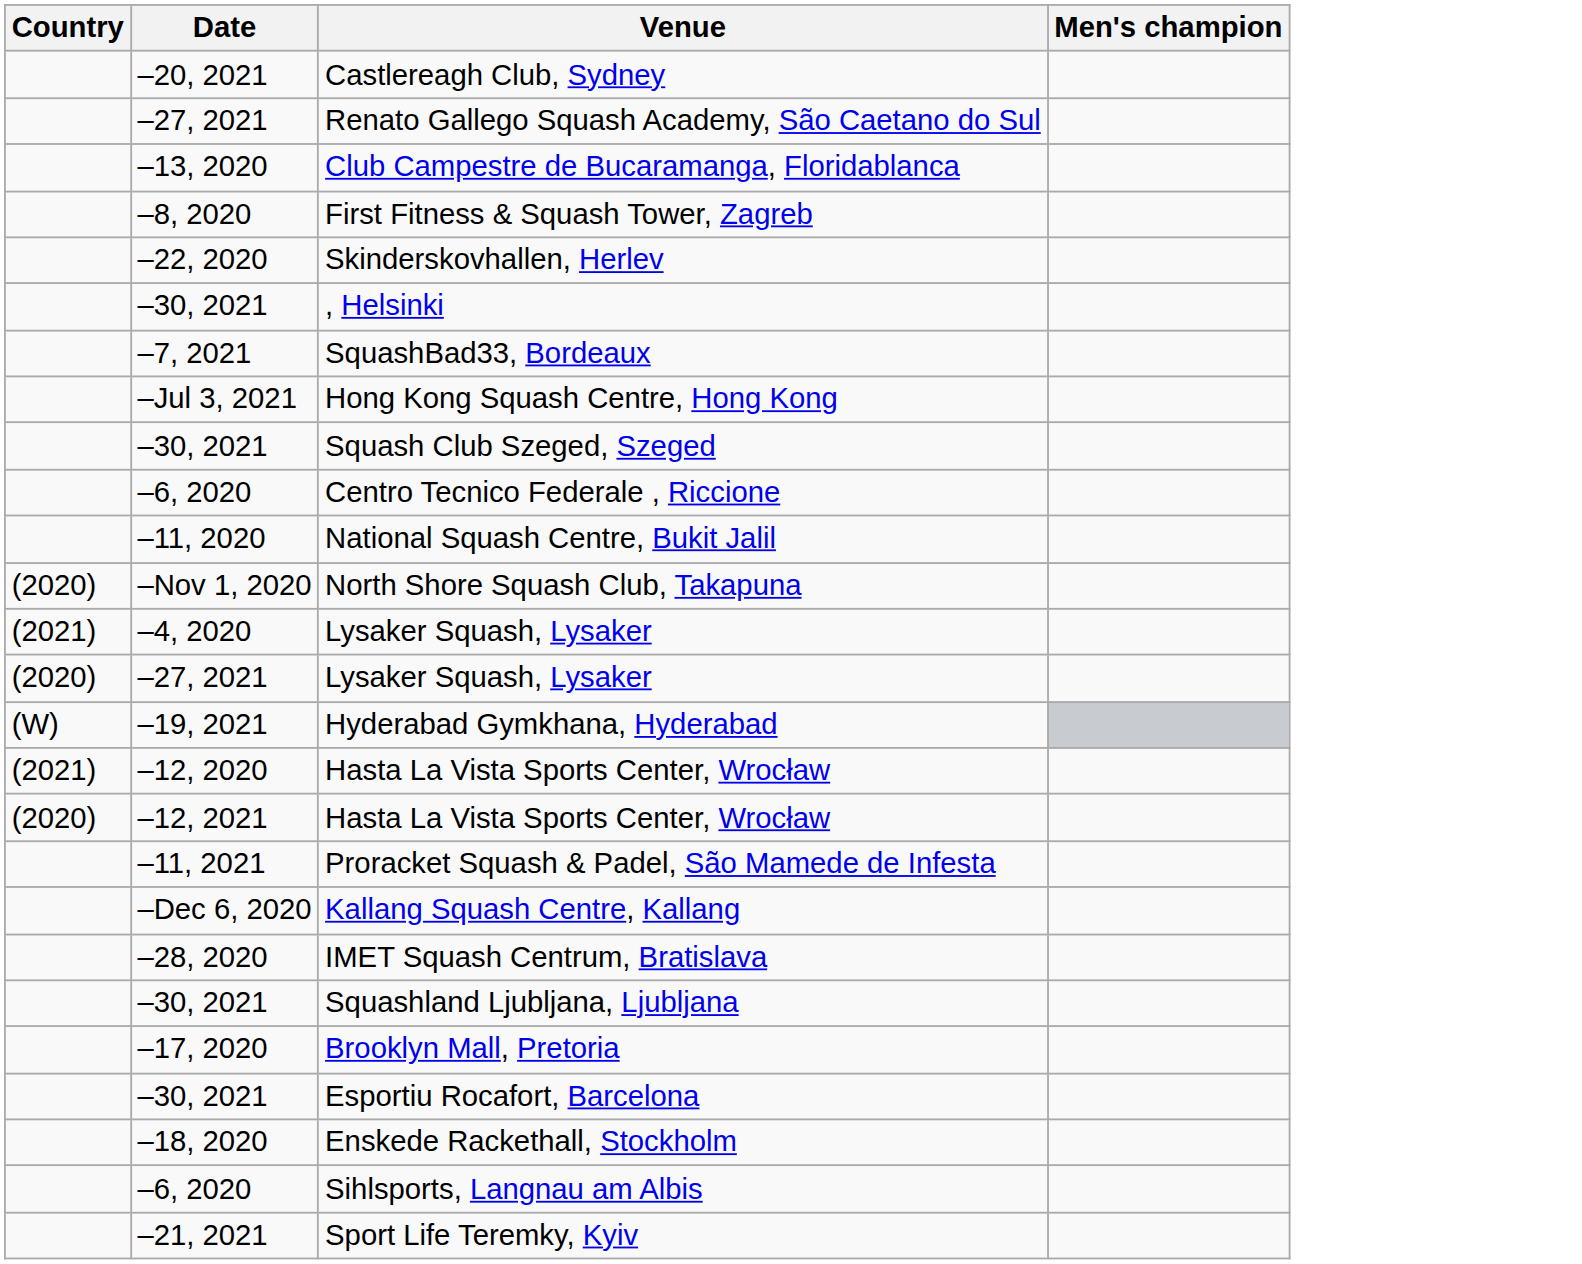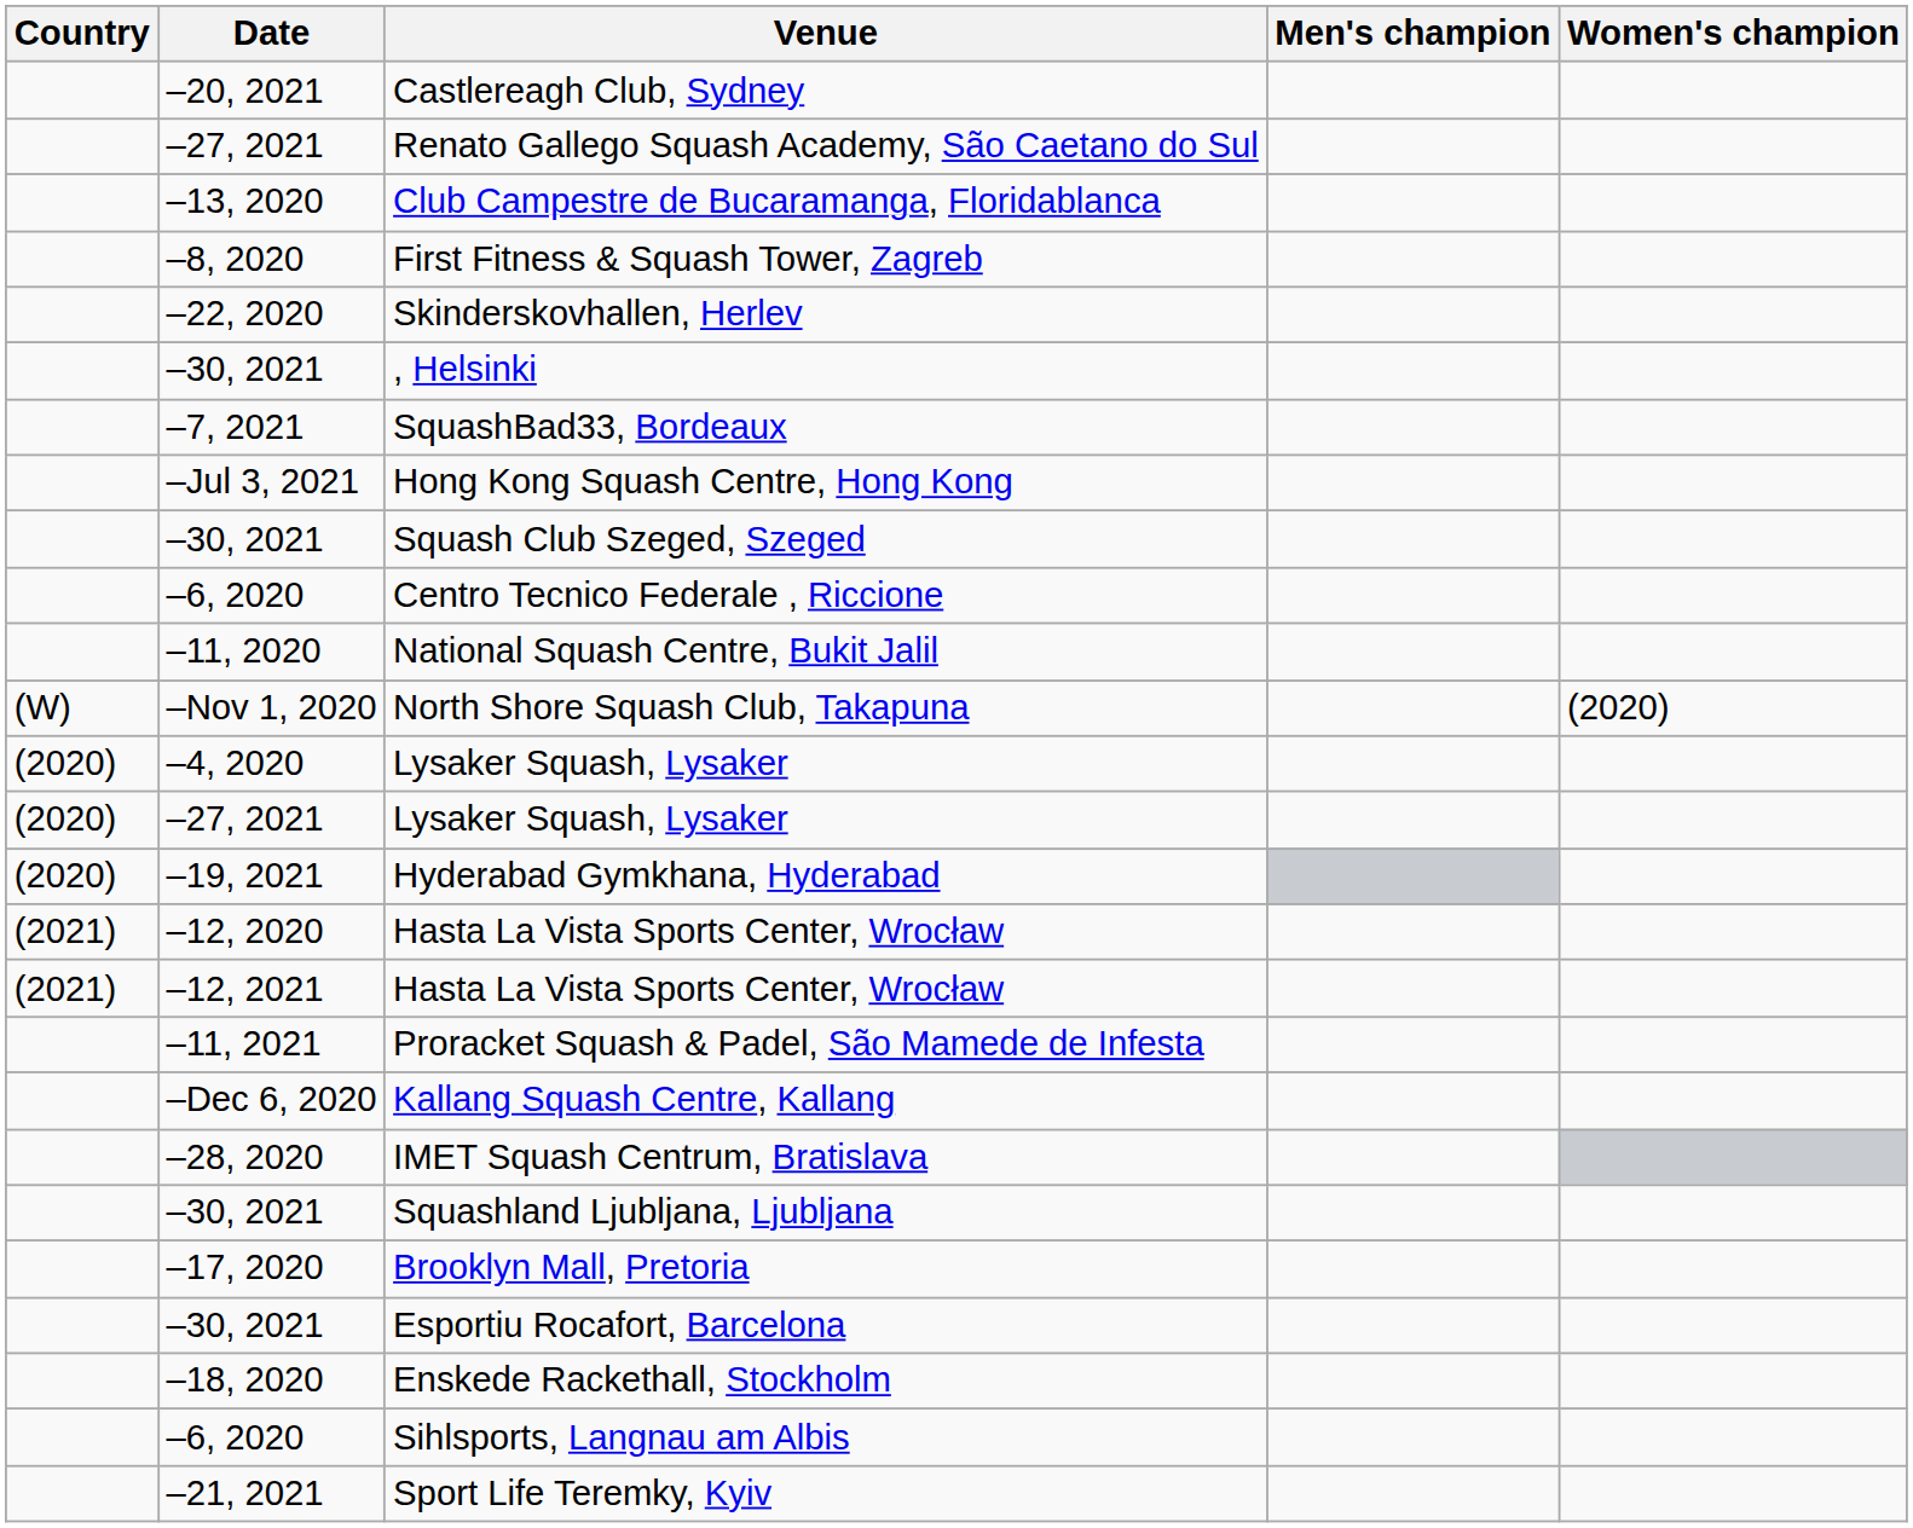+ column: Women's champion | (2020)
North Shore Squash Club, Takapuna | Country: (2020) -> (W)
–4, 2020 / Lysaker Squash, Lysaker | Country: (2021) -> (2020)
Hyderabad Gymkhana, Hyderabad | Country: (W) -> (2020)
–12, 2021 / Hasta La Vista Sports Center, Wrocław | Country: (2020) -> (2021)
